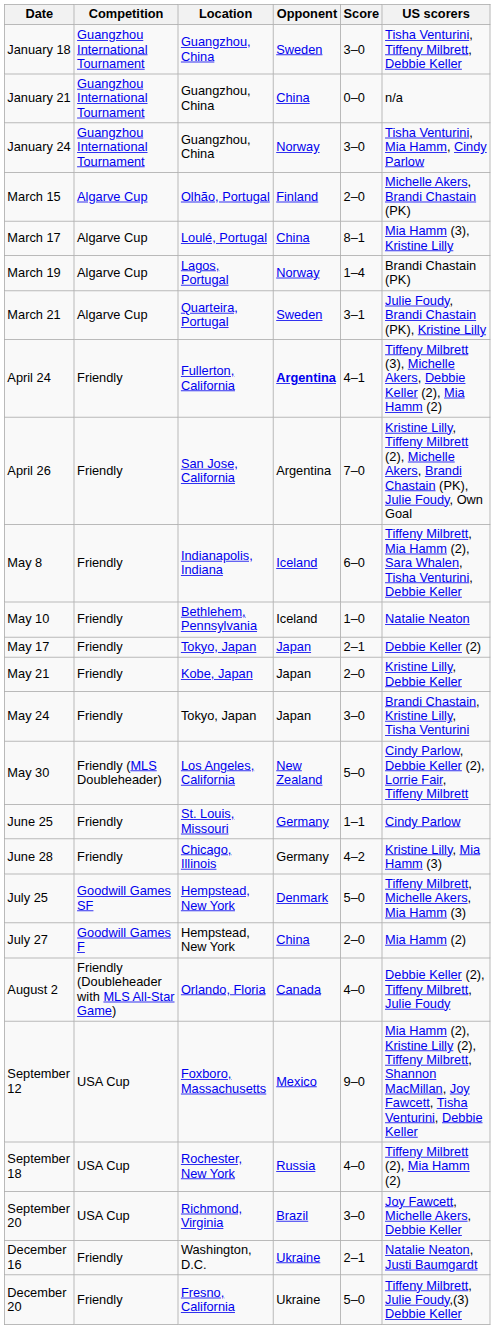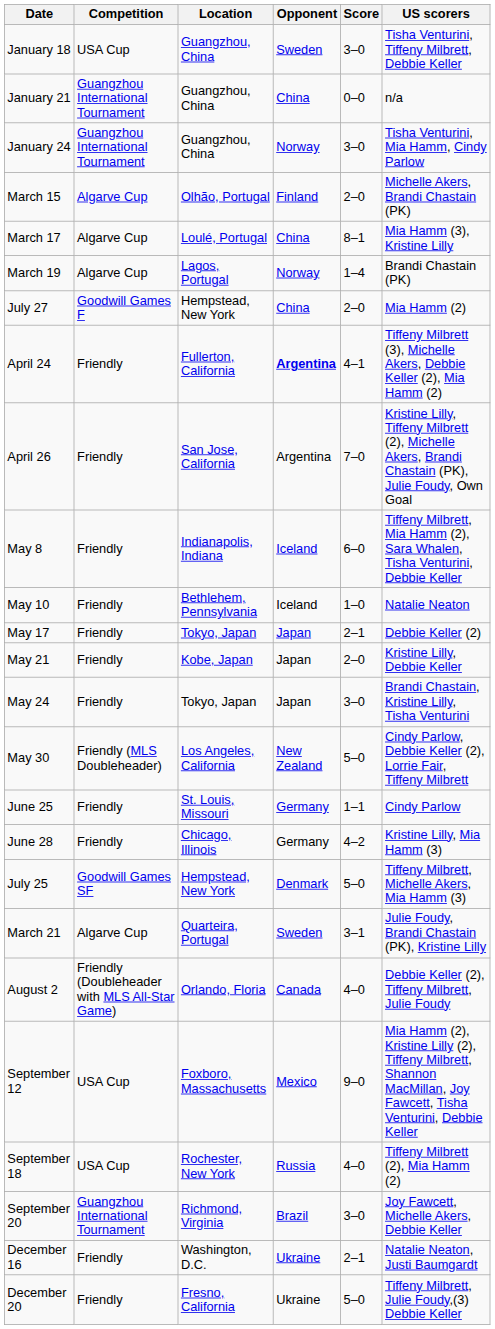January 18 | Competition: Guangzhou International Tournament -> USA Cup
rows swapped: March 21 <-> July 27
September 20 | Competition: USA Cup -> Guangzhou International Tournament
